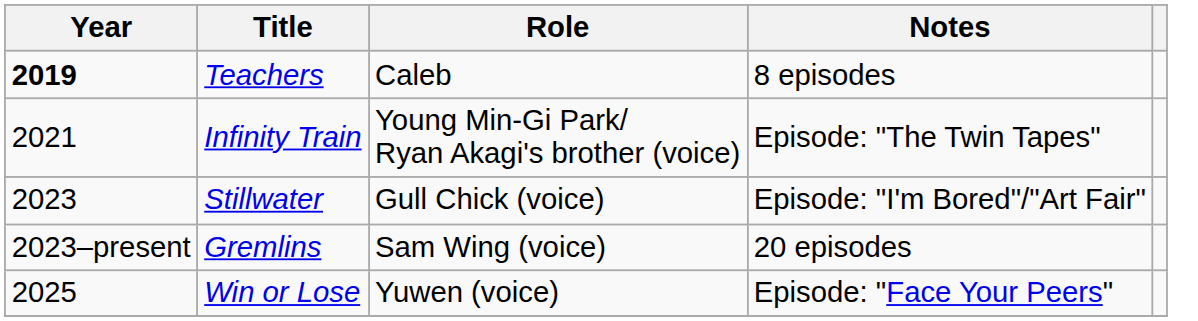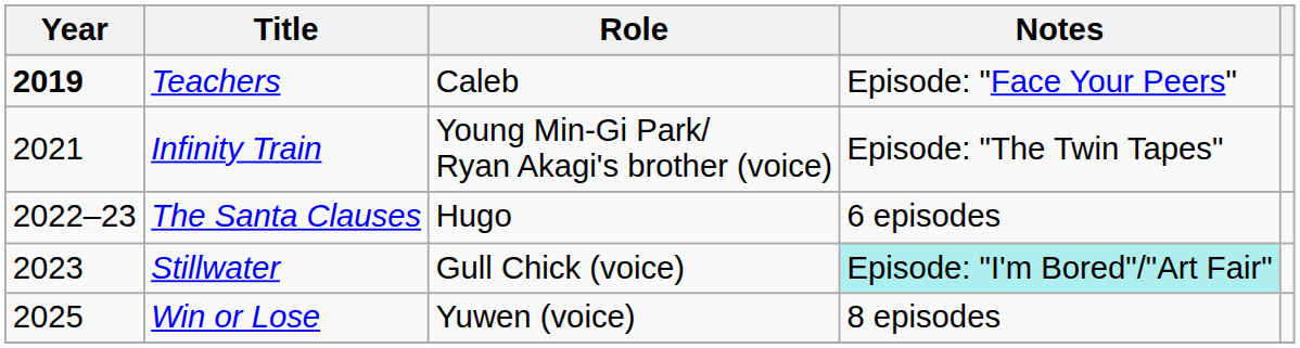Teachers | Notes: 8 episodes -> Episode: "Face Your Peers"
+ row: 2022–23 | The Santa Clauses | Hugo | 6 episodes
Stillwater | Notes: no background -> paleturquoise background
- row: 2023–present | Gremlins | Sam Wing (voice) | 20 episodes
Win or Lose | Notes: Episode: "Face Your Peers" -> 8 episodes
